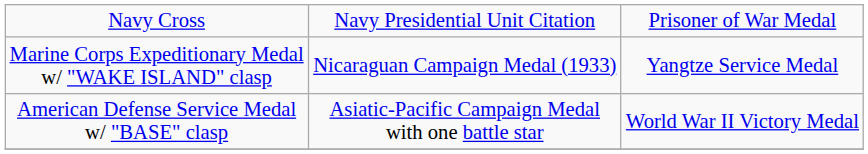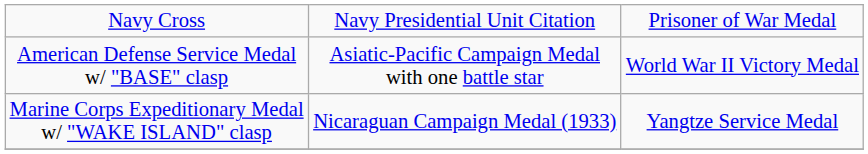rows swapped: Marine Corps Expeditionary Medal w/ "WAKE ISLAND" clasp <-> American Defense Service Medal w/ "BASE" clasp
